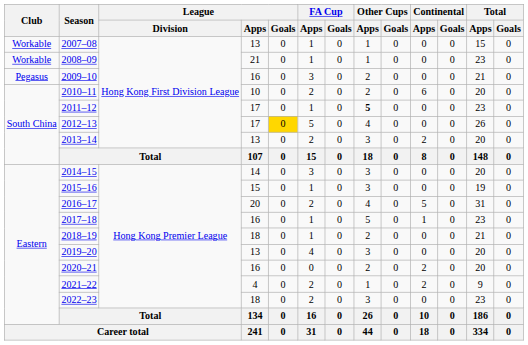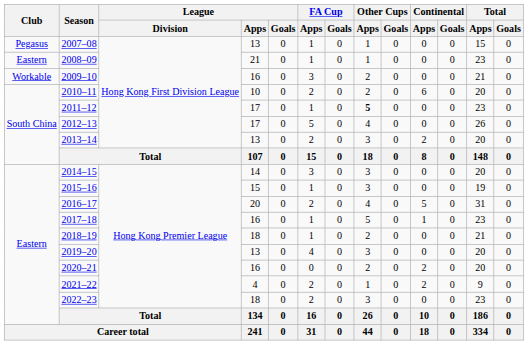2007–08 | Club: Workable -> Pegasus
2008–09 | Club: Workable -> Eastern
2009–10 | Club: Pegasus -> Workable
2012–13 | League / Goals: gold background -> no background
